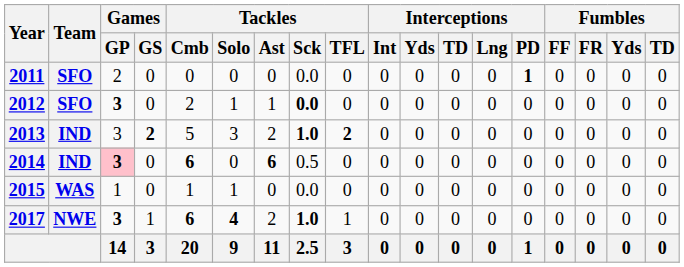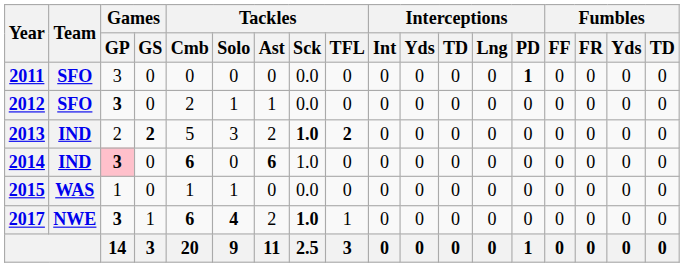2011 | Games / GP: 2 -> 3
2012 | Tackles / Sck: bold -> normal
2013 | Games / GP: 3 -> 2
2014 | Tackles / Sck: 0.5 -> 1.0
